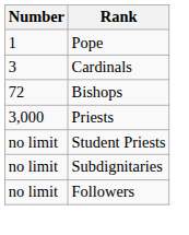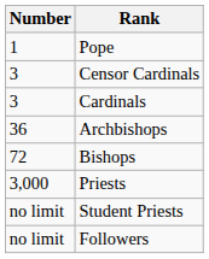+ row: 3 | Censor Cardinals
+ row: 36 | Archbishops
- row: no limit | Subdignitaries
